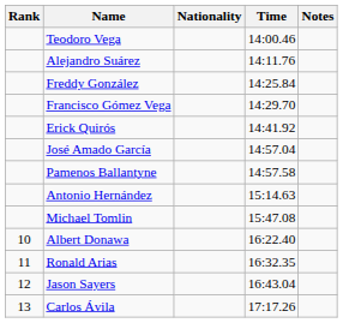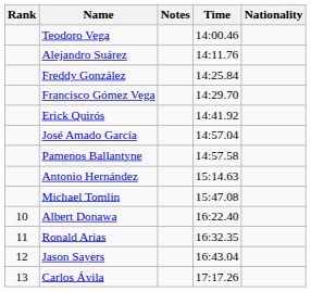columns swapped: Nationality <-> Notes
